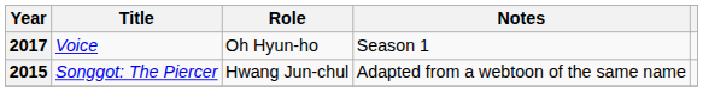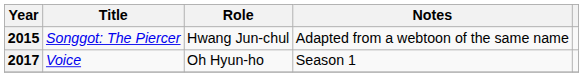rows swapped: 2015 <-> 2017
